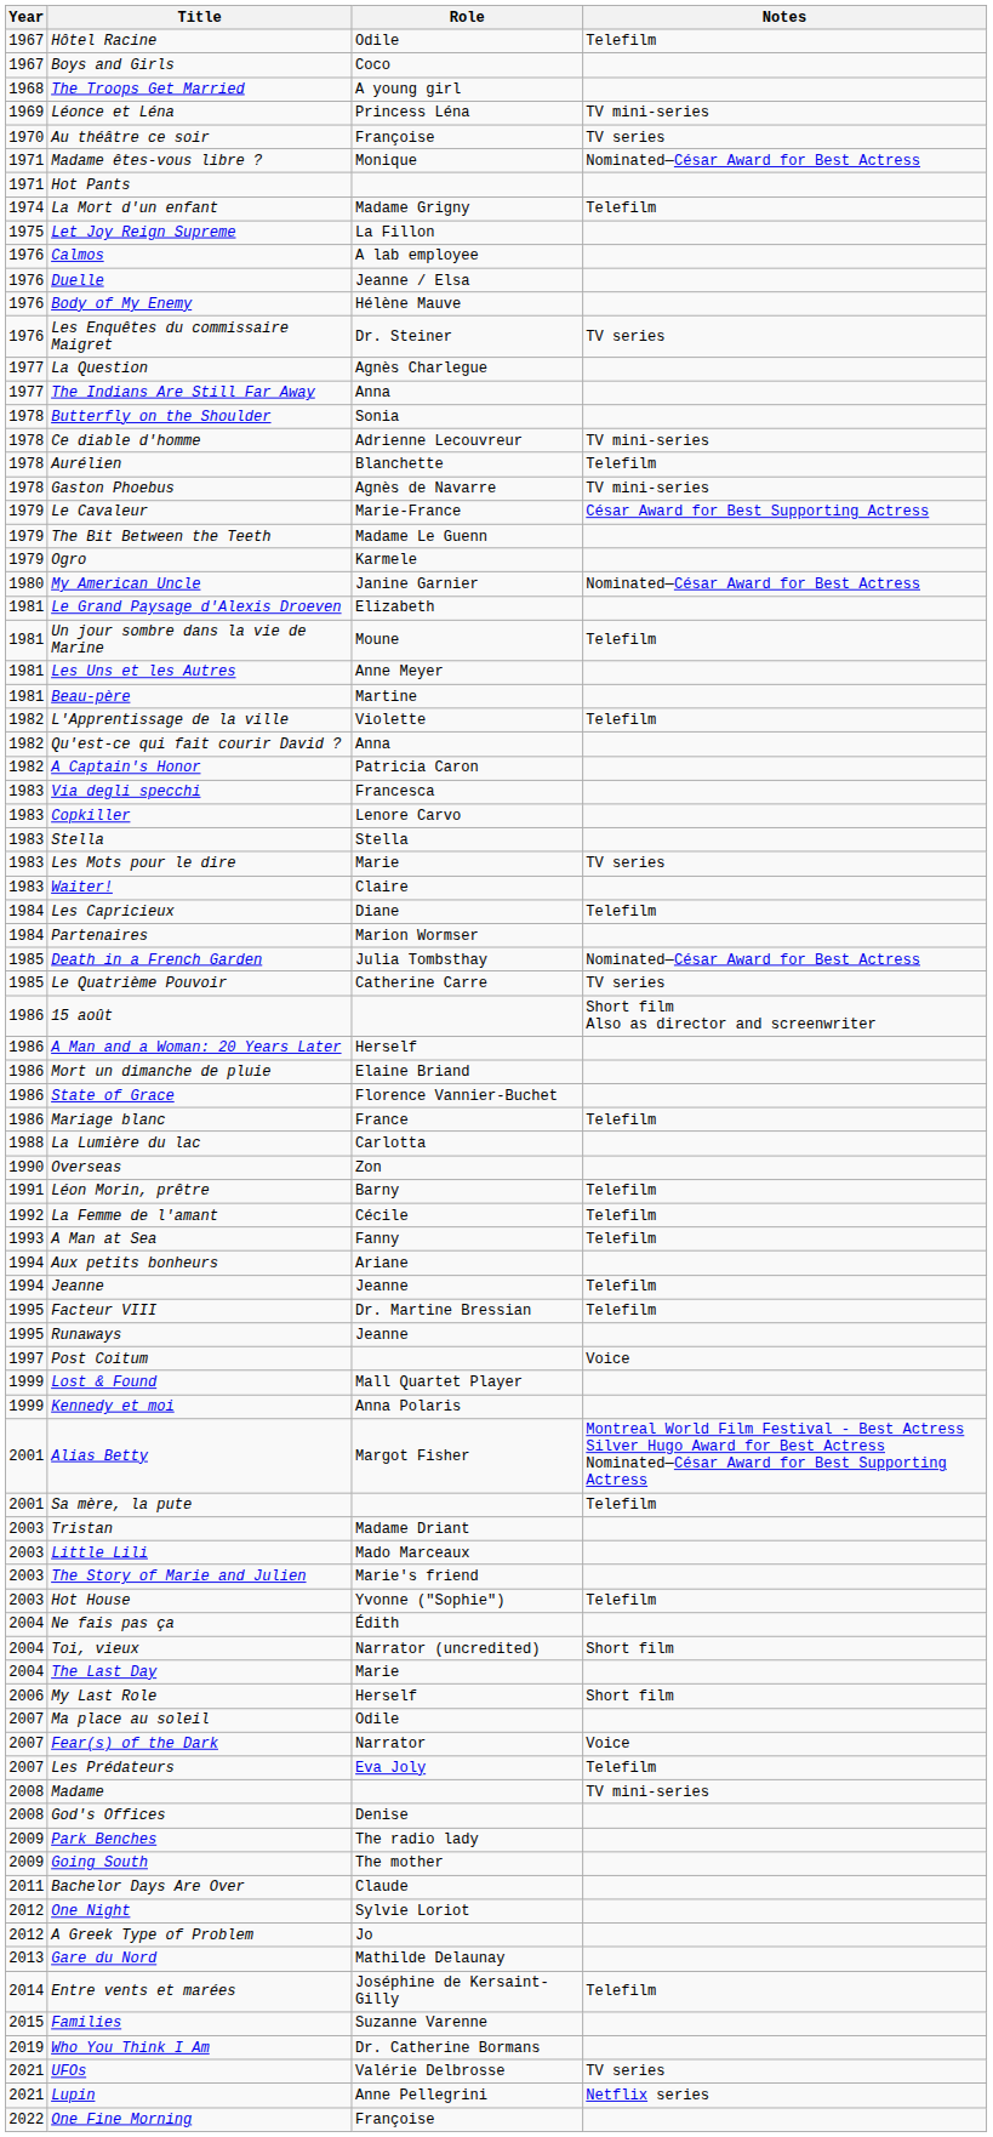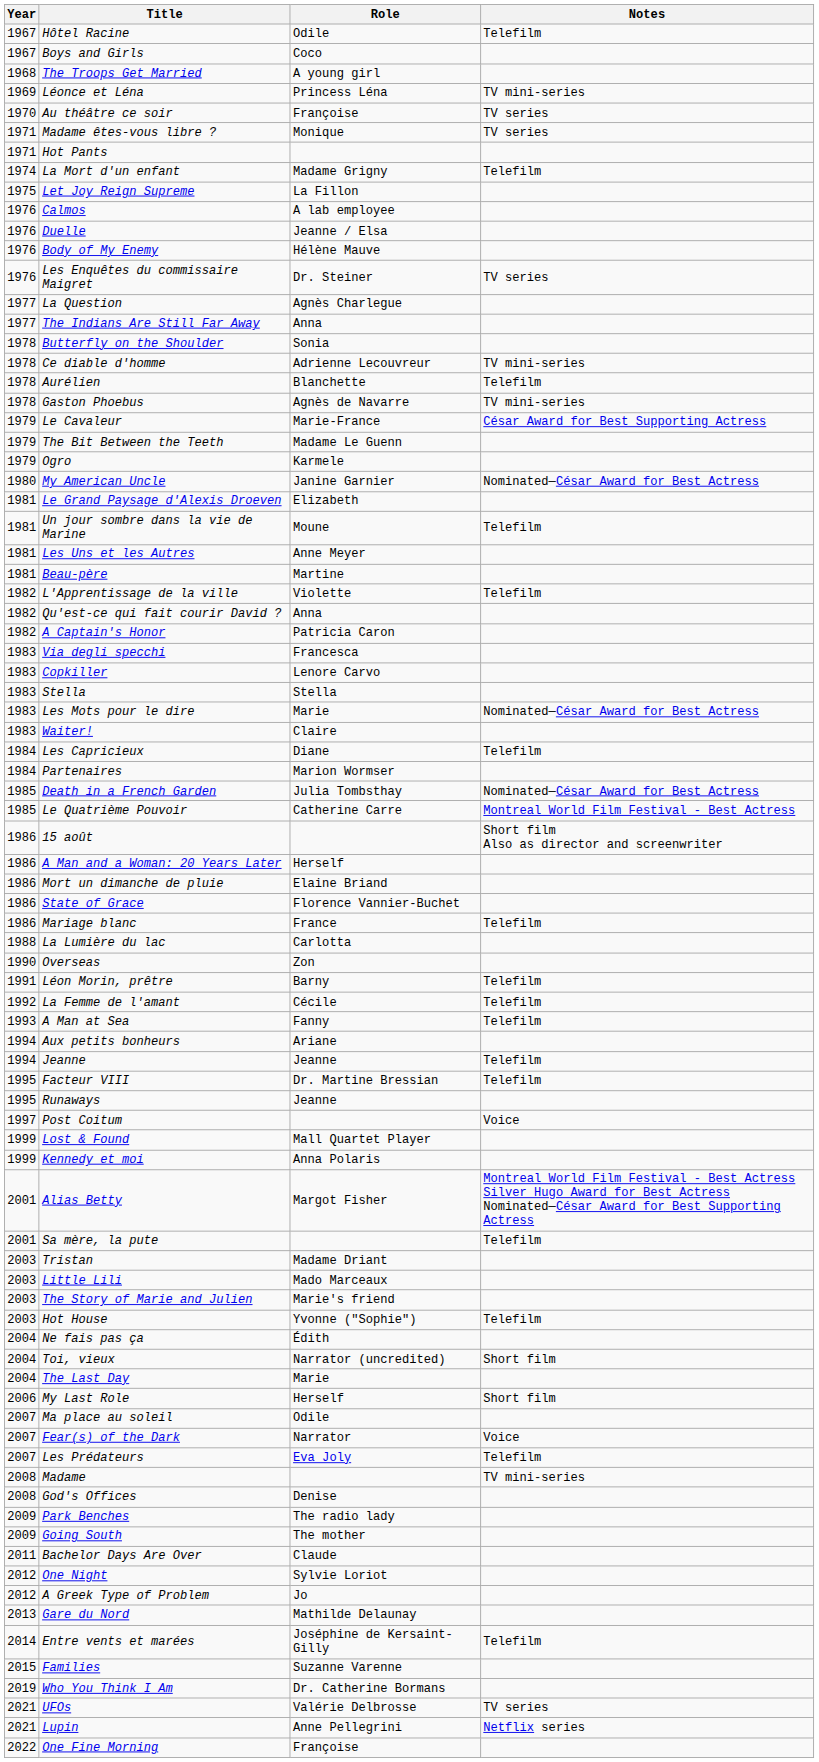Madame êtes-vous libre ? | Notes: Nominated—César Award for Best Actress -> TV series
Les Mots pour le dire | Notes: TV series -> Nominated—César Award for Best Actress
Le Quatrième Pouvoir | Notes: TV series -> Montreal World Film Festival - Best Actress
